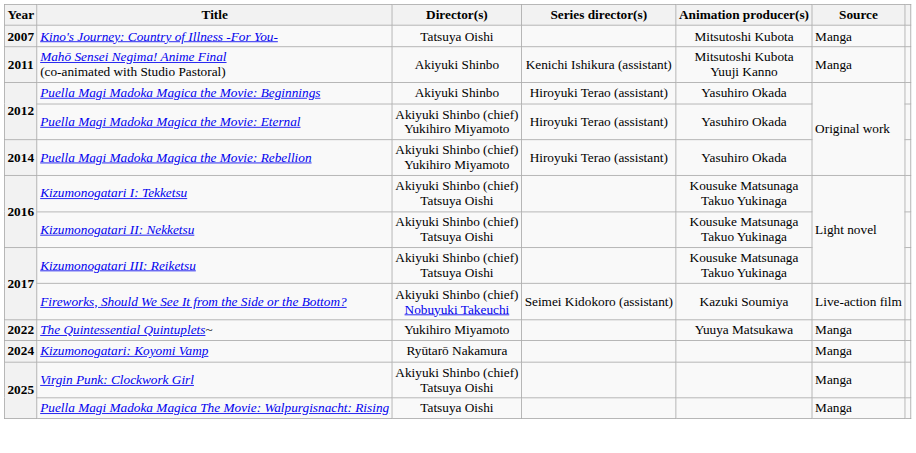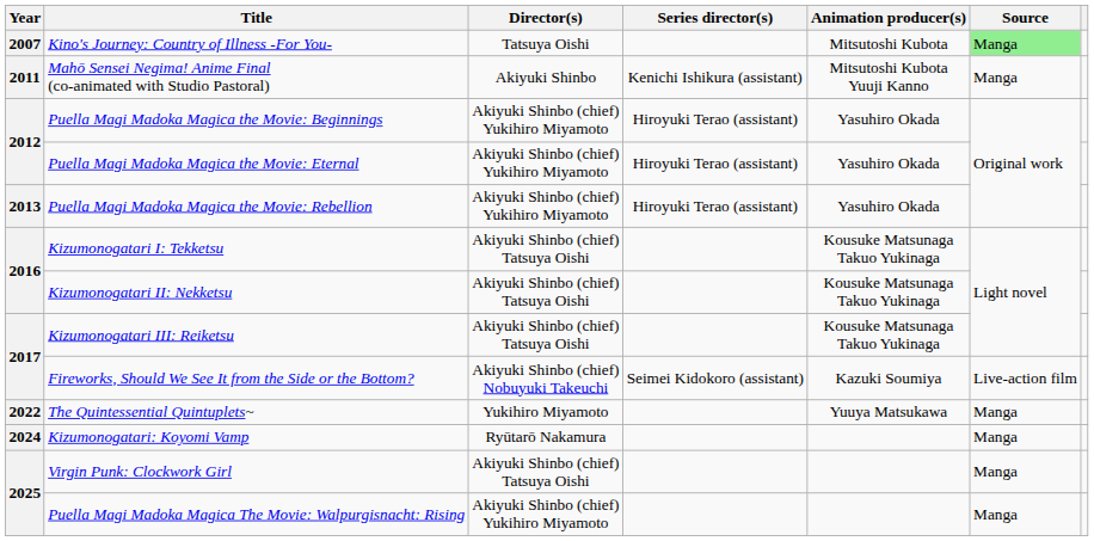Kino's Journey: Country of Illness -For You- | Source: no background -> lightgreen background
Puella Magi Madoka Magica the Movie: Beginnings | Director(s): Akiyuki Shinbo -> Akiyuki Shinbo (chief) Yukihiro Miyamoto
Puella Magi Madoka Magica the Movie: Rebellion | Year: 2014 -> 2013
Puella Magi Madoka Magica The Movie: Walpurgisnacht: Rising | Director(s): Tatsuya Oishi -> Akiyuki Shinbo (chief) Yukihiro Miyamoto
